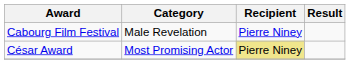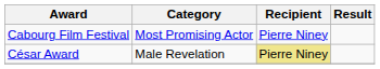Cabourg Film Festival | Category: Male Revelation -> Most Promising Actor
César Award | Category: Most Promising Actor -> Male Revelation
